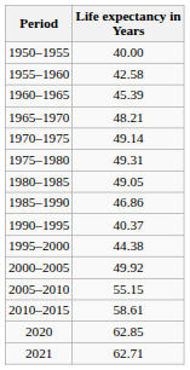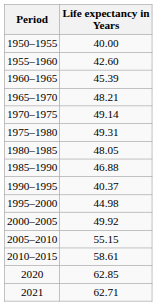1955–1960 | Life expectancy in Years: 42.58 -> 42.60
1980–1985 | Life expectancy in Years: 49.05 -> 48.05
1985–1990 | Life expectancy in Years: 46.86 -> 46.88
1995–2000 | Life expectancy in Years: 44.38 -> 44.98
